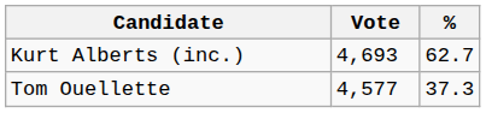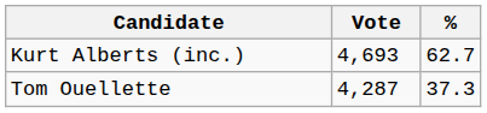Tom Ouellette | Vote: 4,577 -> 4,287
